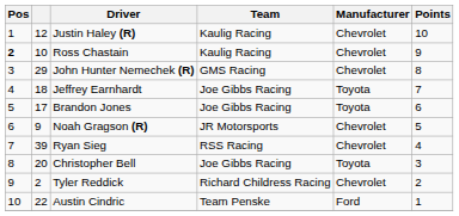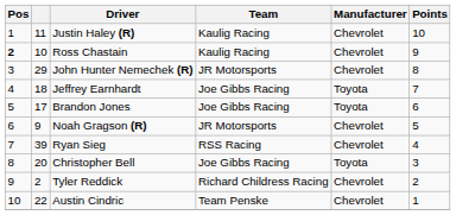Justin Haley (R) | column 2: 12 -> 11
John Hunter Nemechek (R) | Team: GMS Racing -> JR Motorsports
Austin Cindric | Manufacturer: Ford -> Chevrolet
